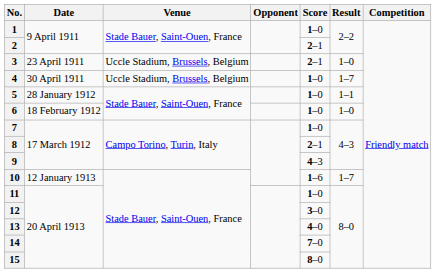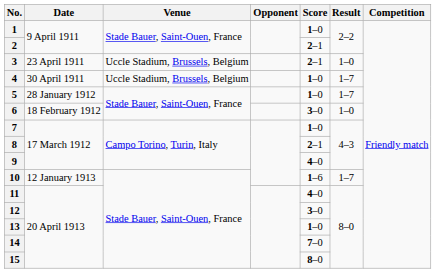5 | Result: 1–1 -> 1–7
6 | Score: 1–0 -> 3–0
9 | Score: 4–3 -> 4–0
11 | Score: 1–0 -> 4–0
13 | Score: 4–0 -> 1–0
